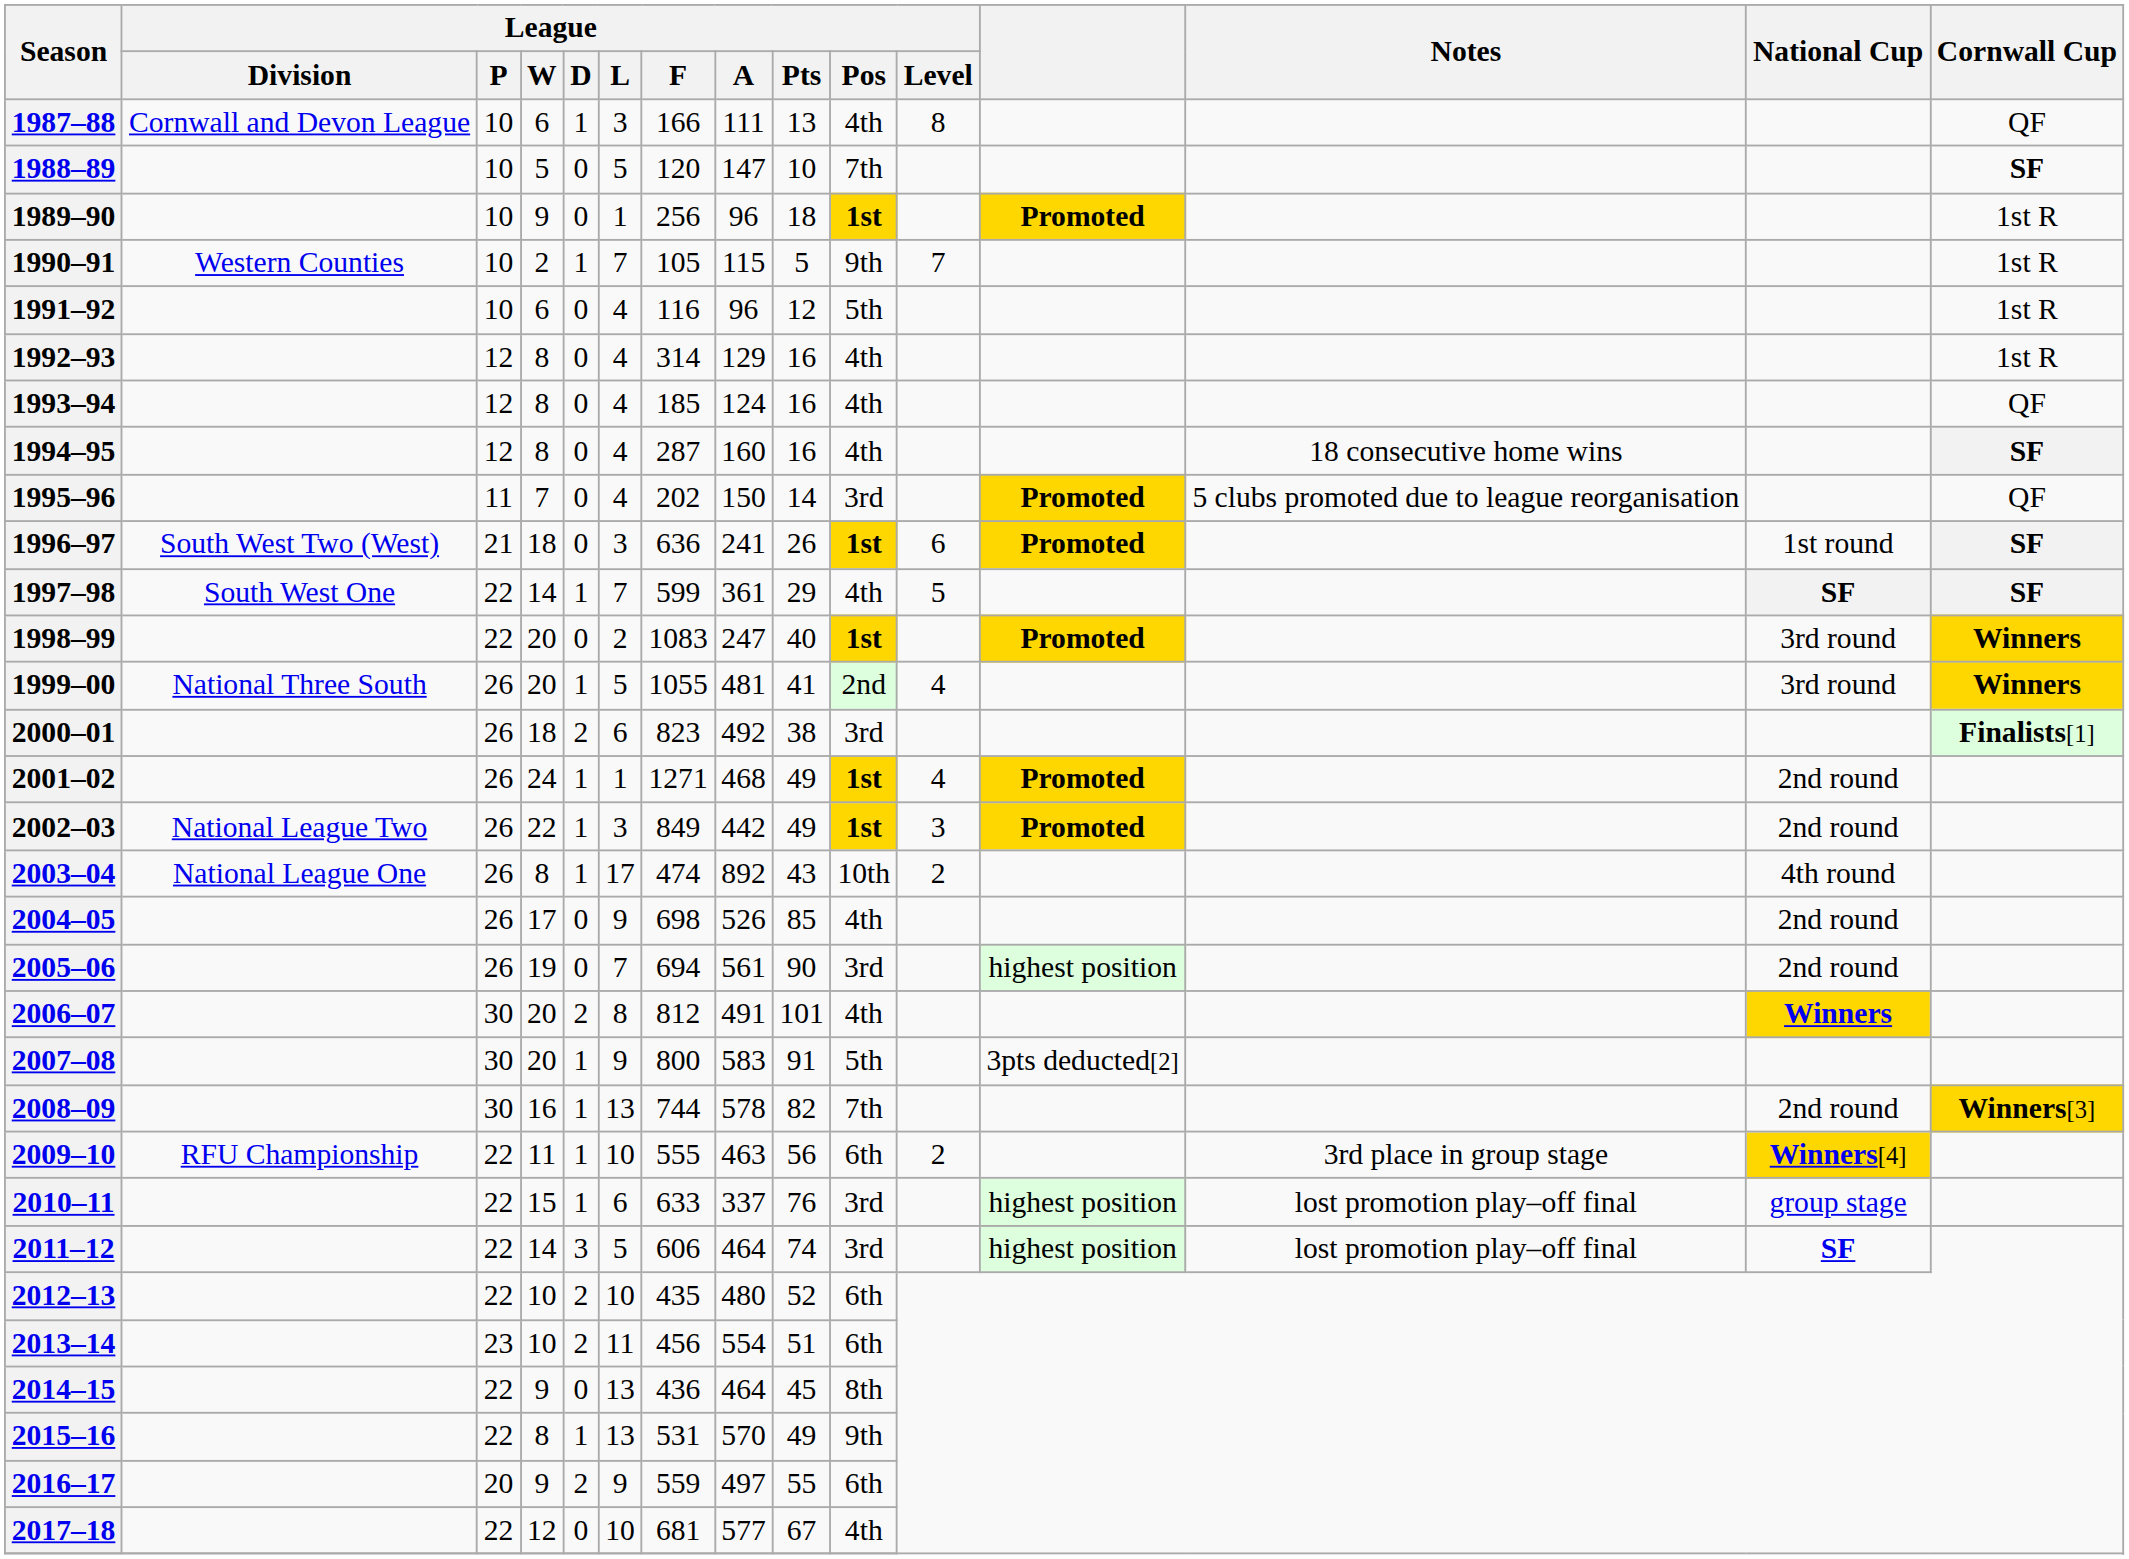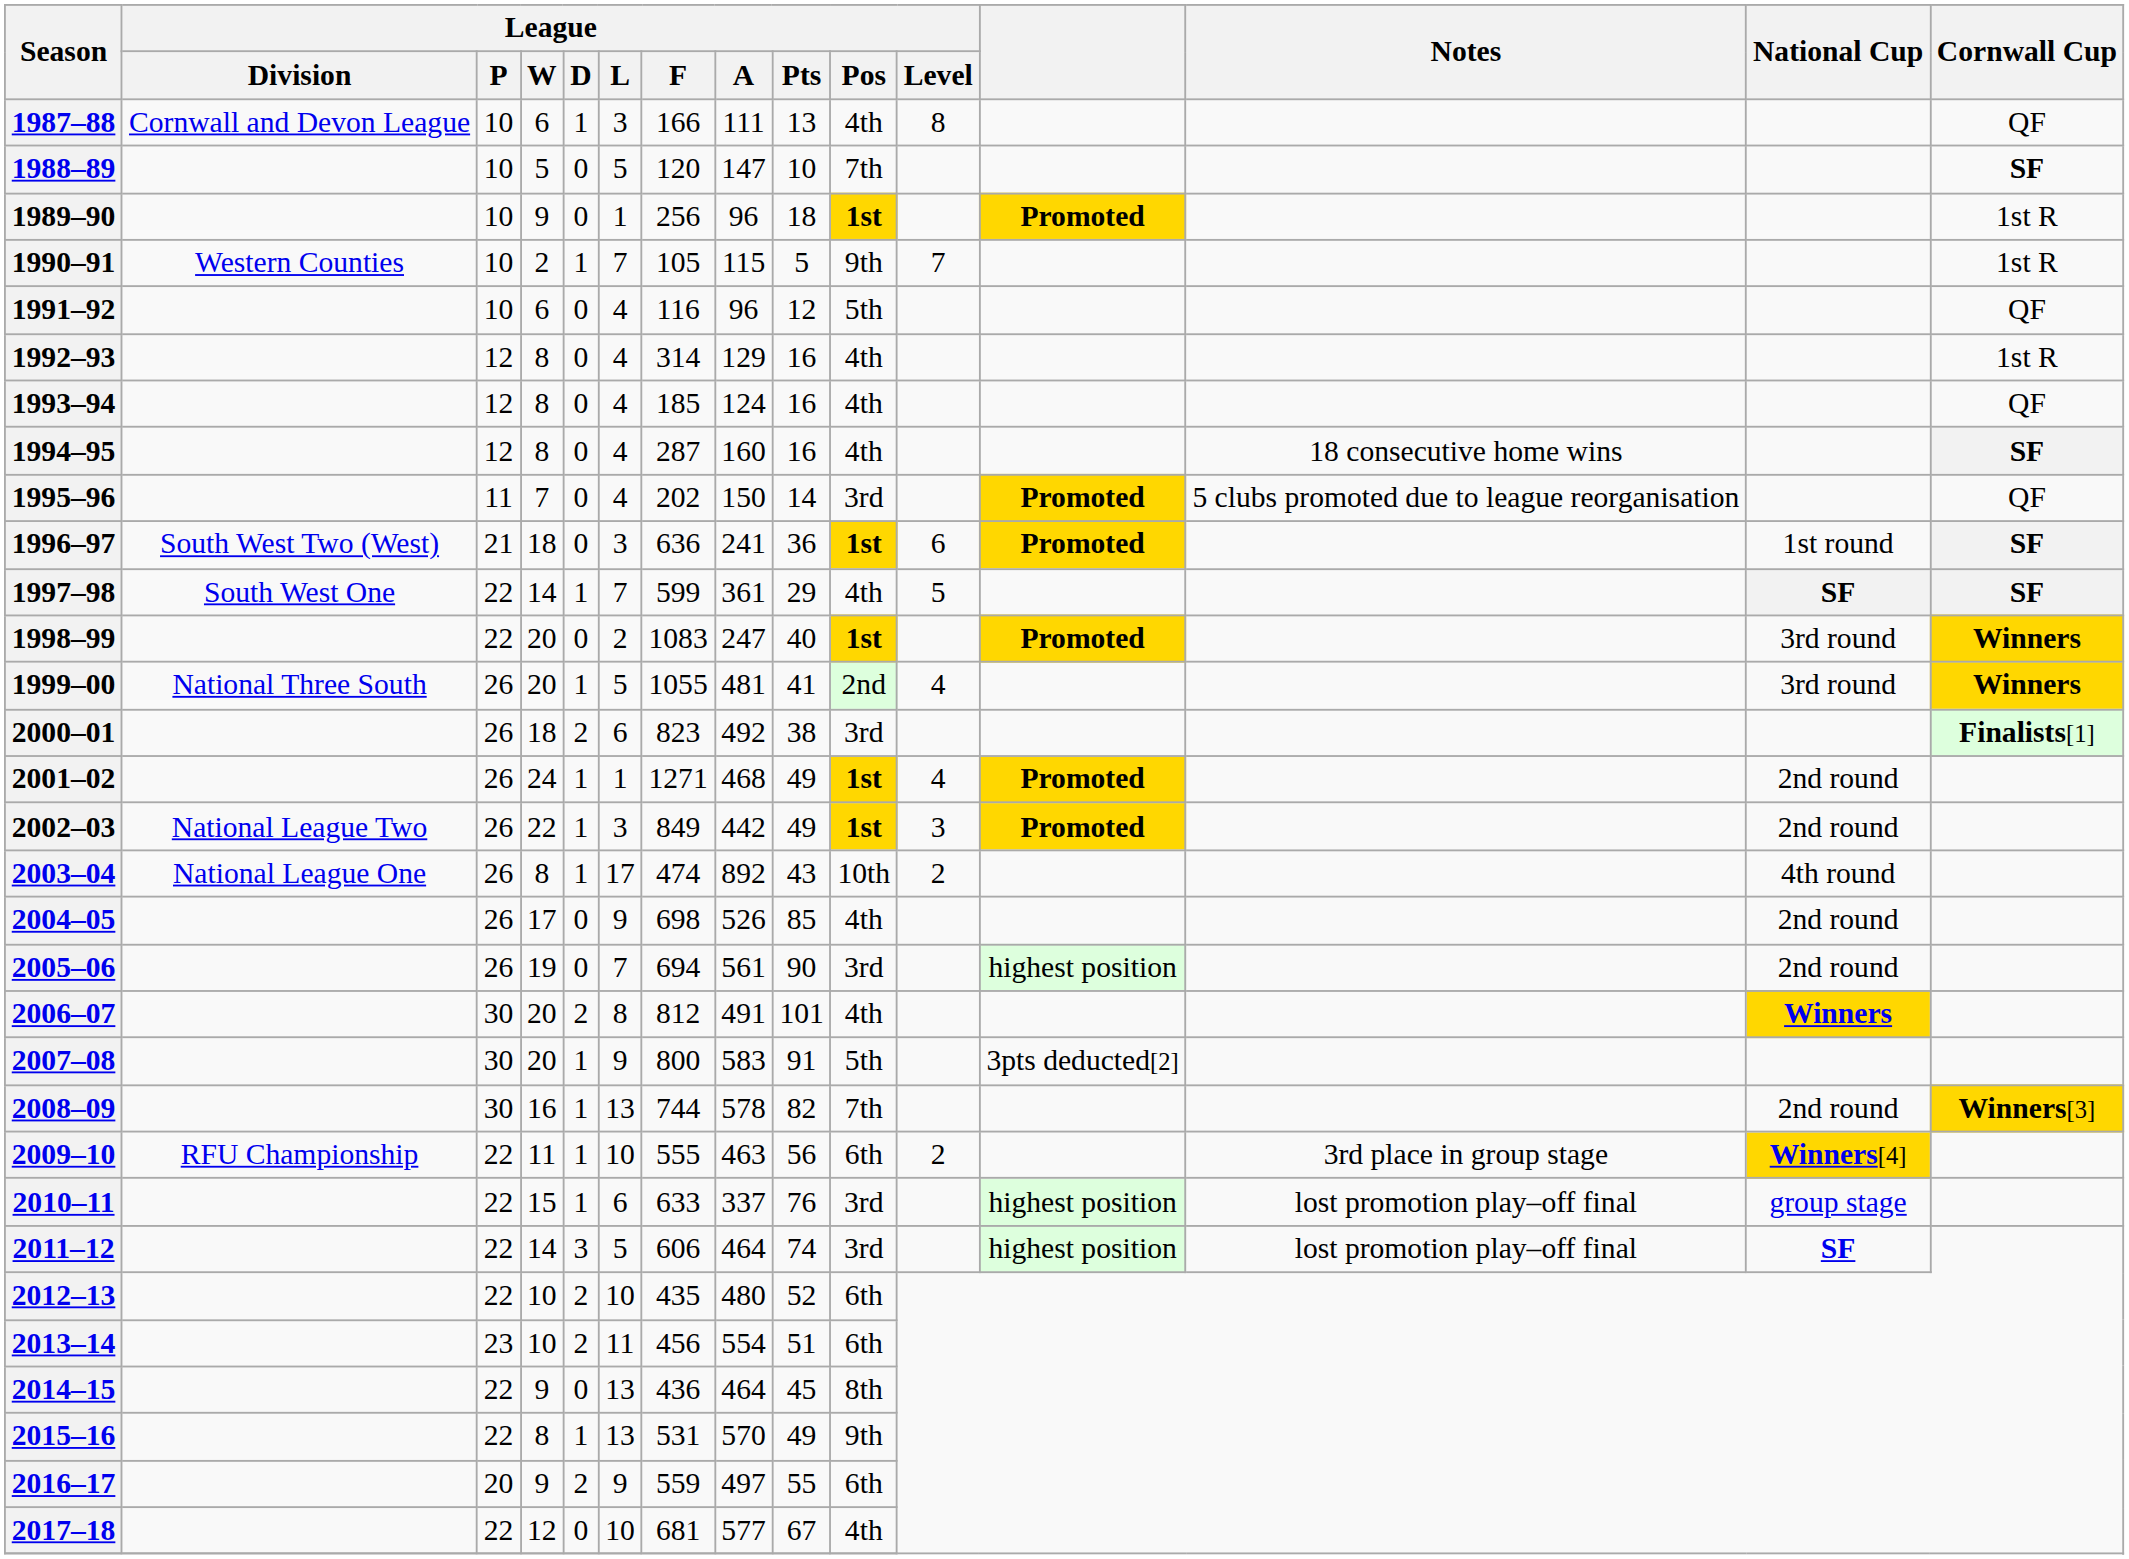1991–92 | Cornwall Cup: 1st R -> QF
1996–97 | League / Pts: 26 -> 36
